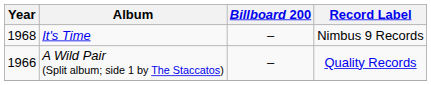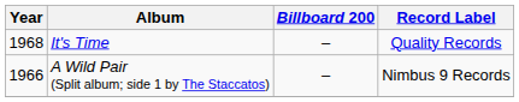It's Time | Record Label: Nimbus 9 Records -> Quality Records
A Wild Pair (Split album; side 1 by The Staccatos) | Record Label: Quality Records -> Nimbus 9 Records
